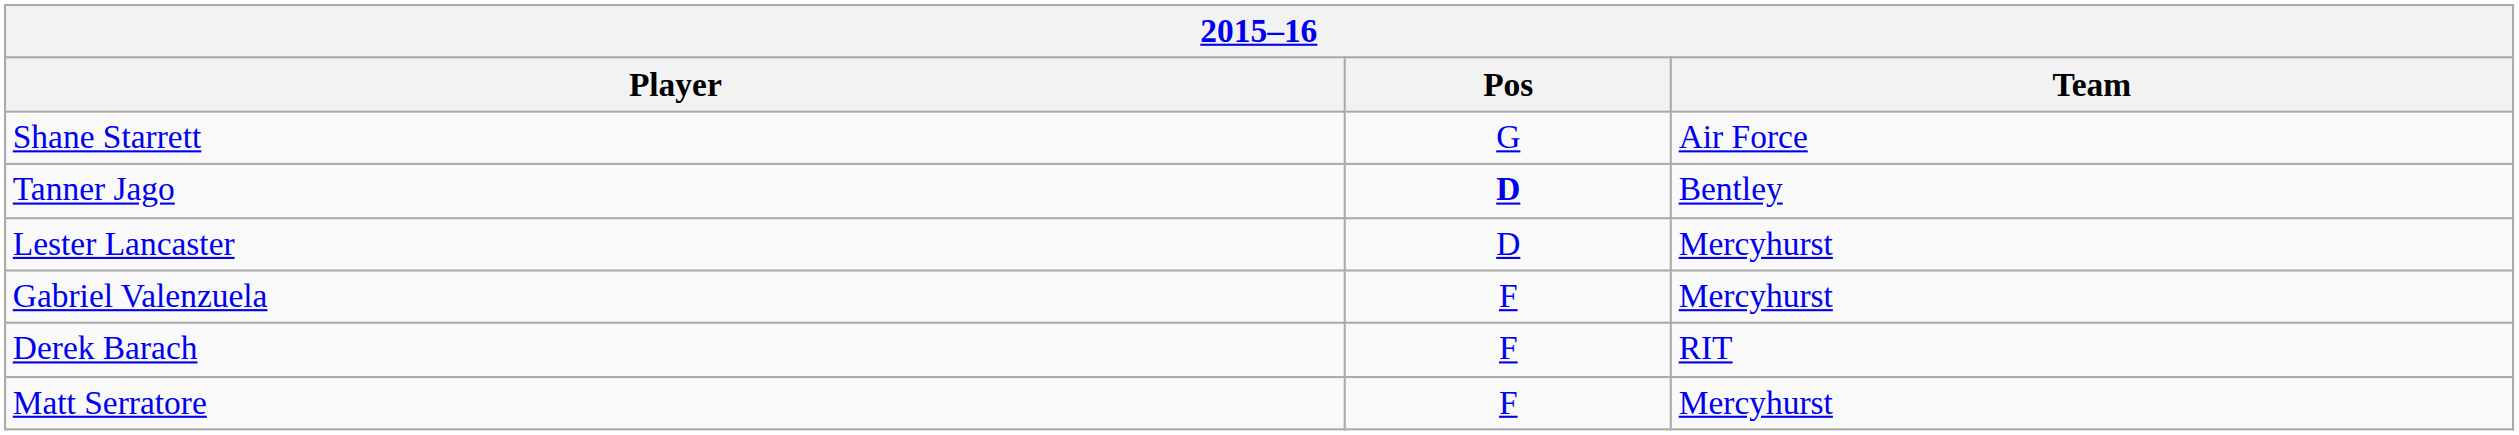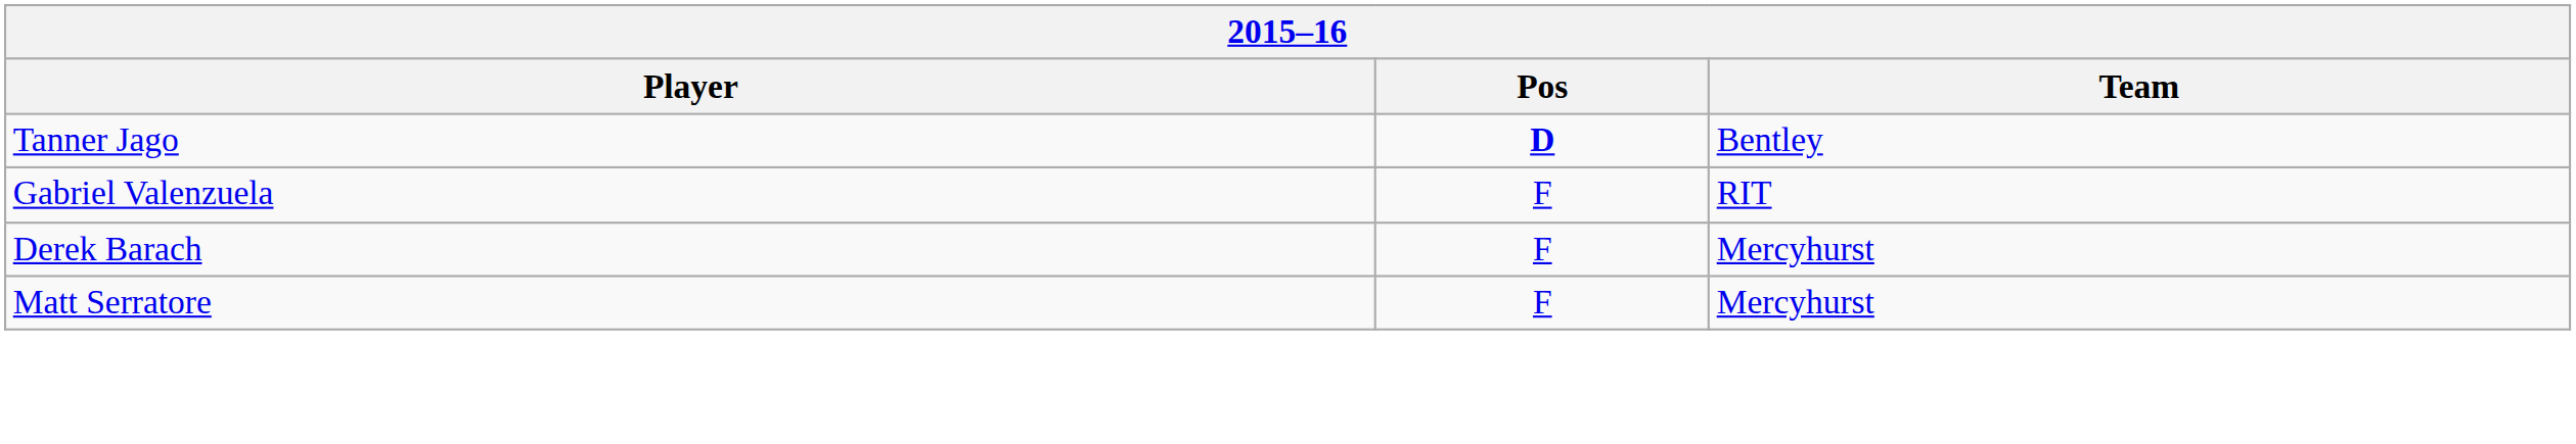- row: Shane Starrett | G | Air Force
- row: Lester Lancaster | D | Mercyhurst
Gabriel Valenzuela | Team: Mercyhurst -> RIT
Derek Barach | Team: RIT -> Mercyhurst
